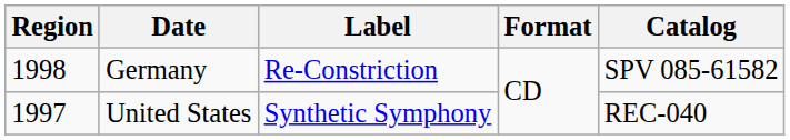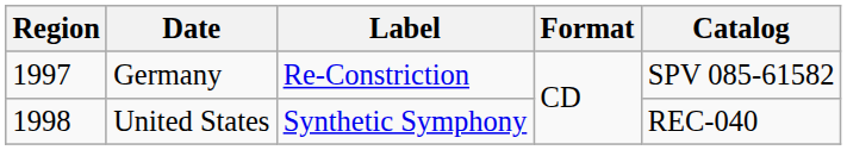Germany | Region: 1998 -> 1997
United States | Region: 1997 -> 1998
